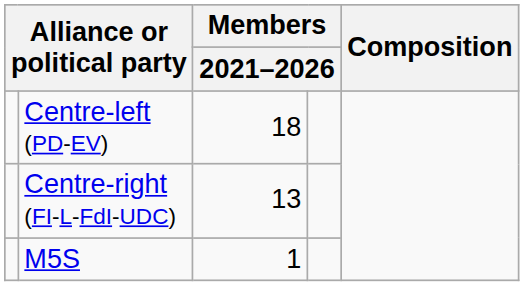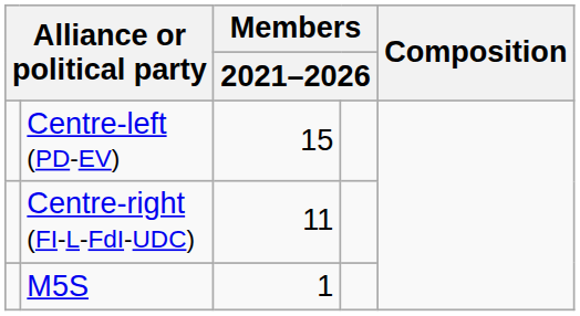Centre-left (PD-EV) | column 3: 18 -> 15
Centre-right (FI-L-FdI-UDC) | column 3: 13 -> 11
